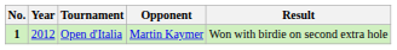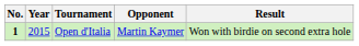Open d'Italia | Year: 2012 -> 2015
